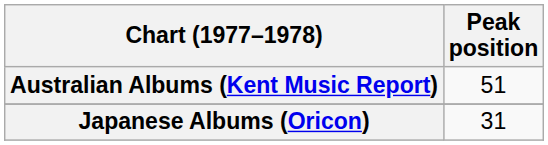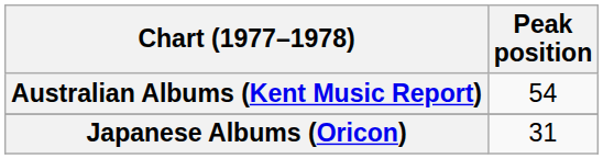Australian Albums (Kent Music Report) | Peak position: 51 -> 54
